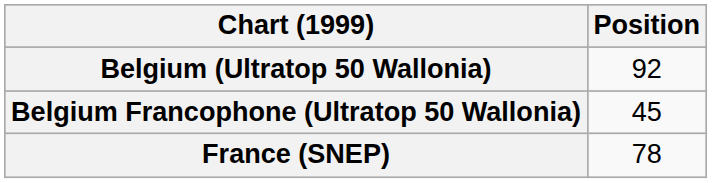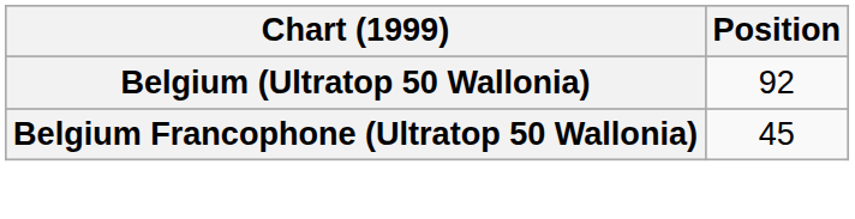- row: France (SNEP) | 78
